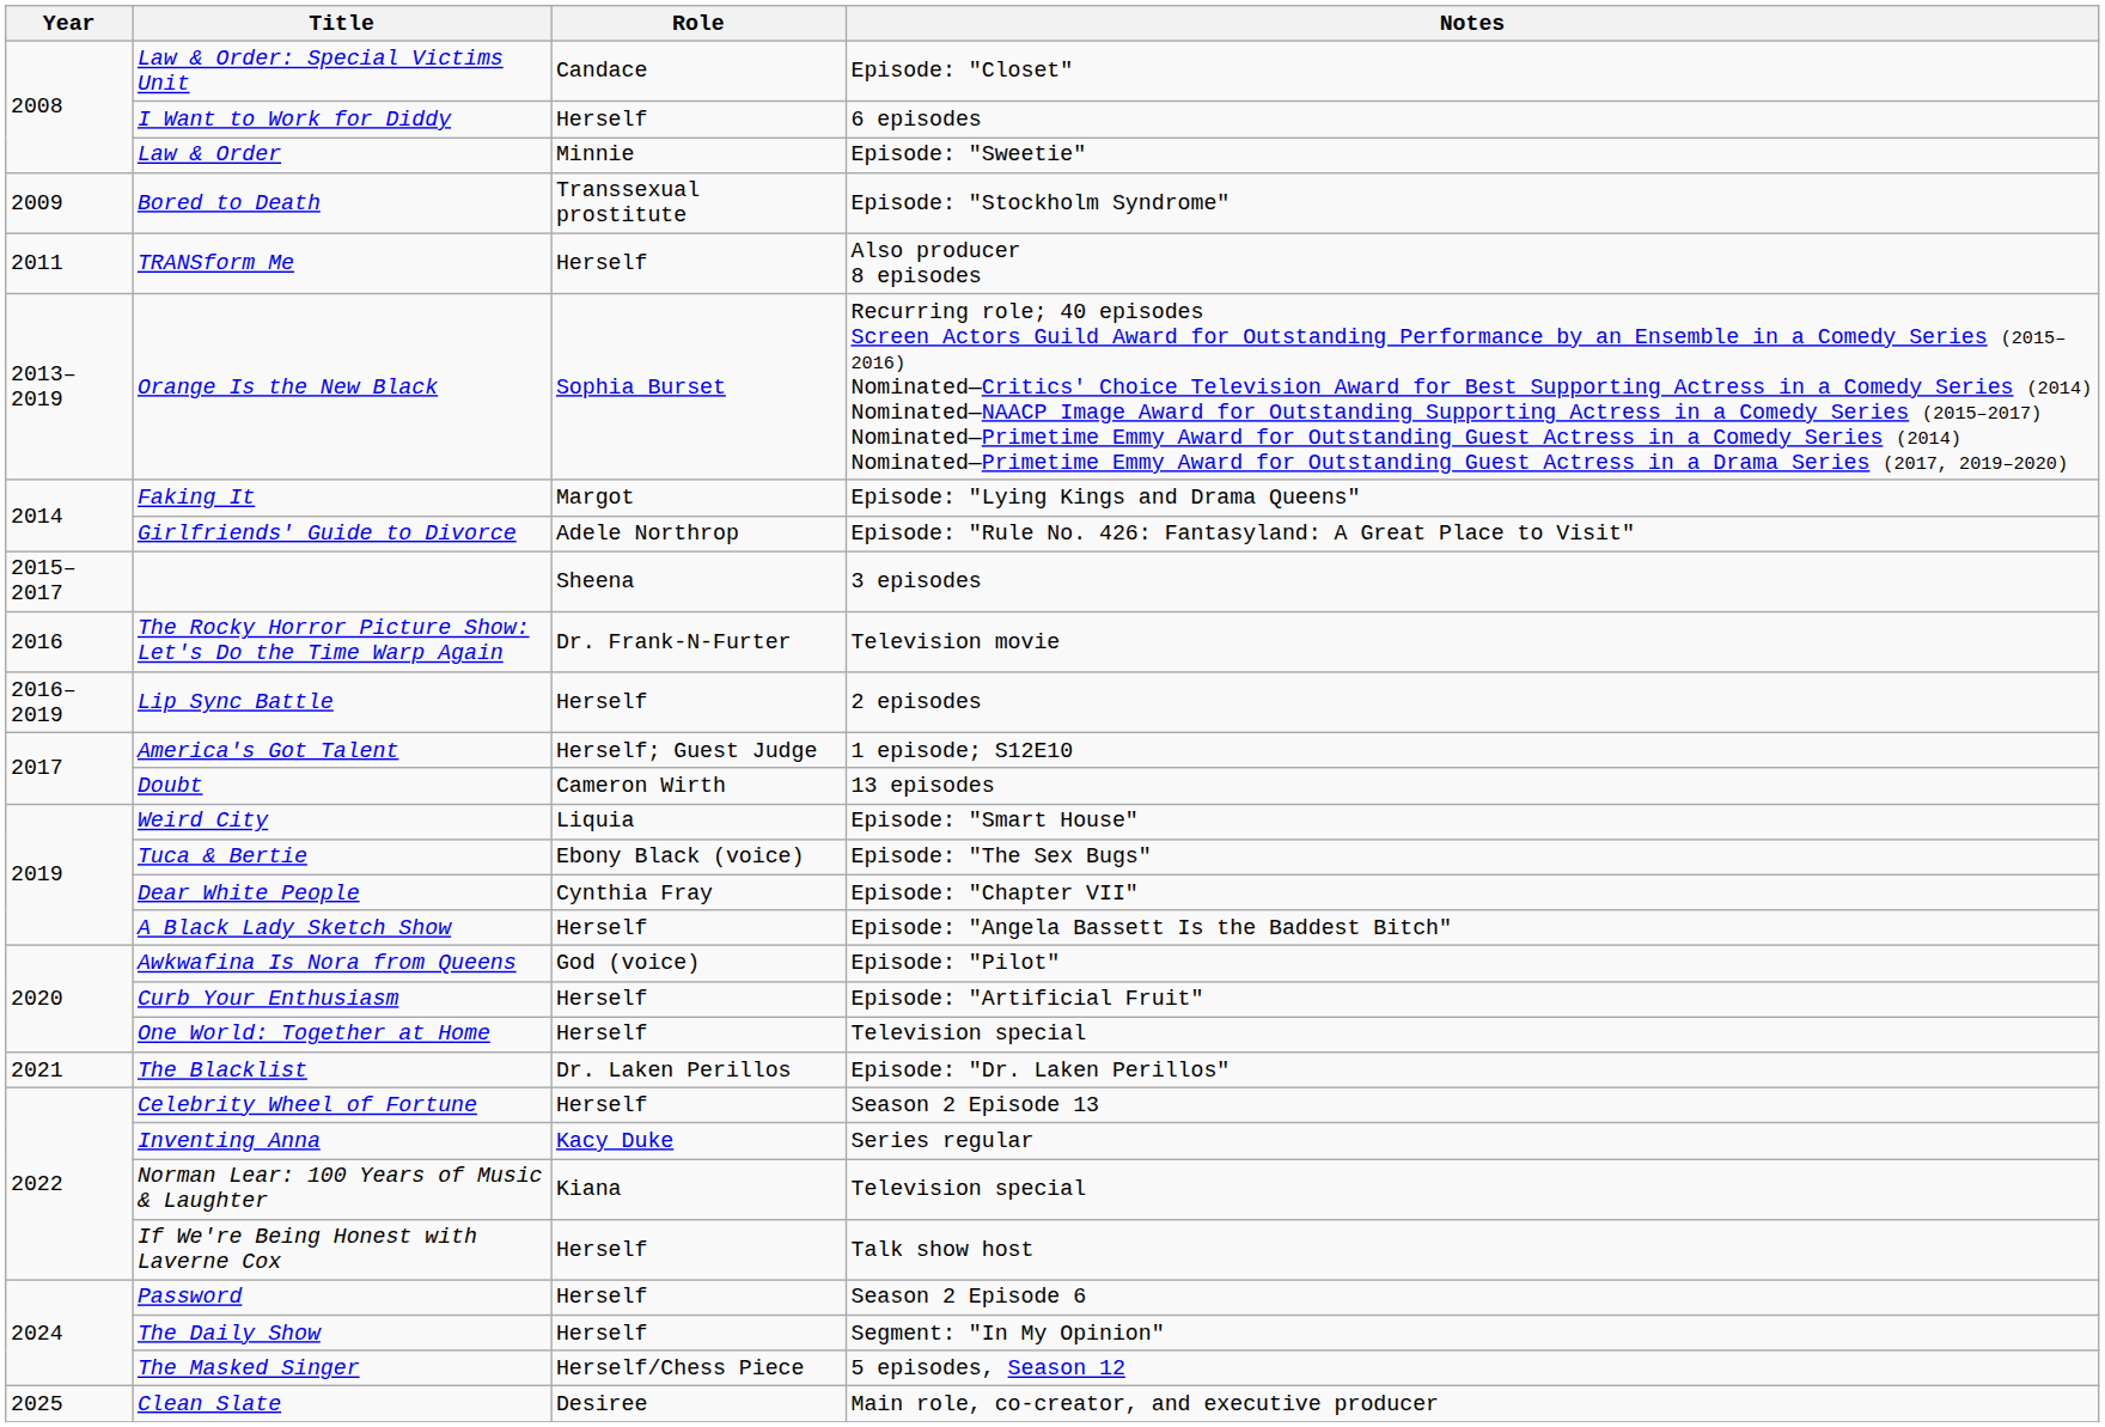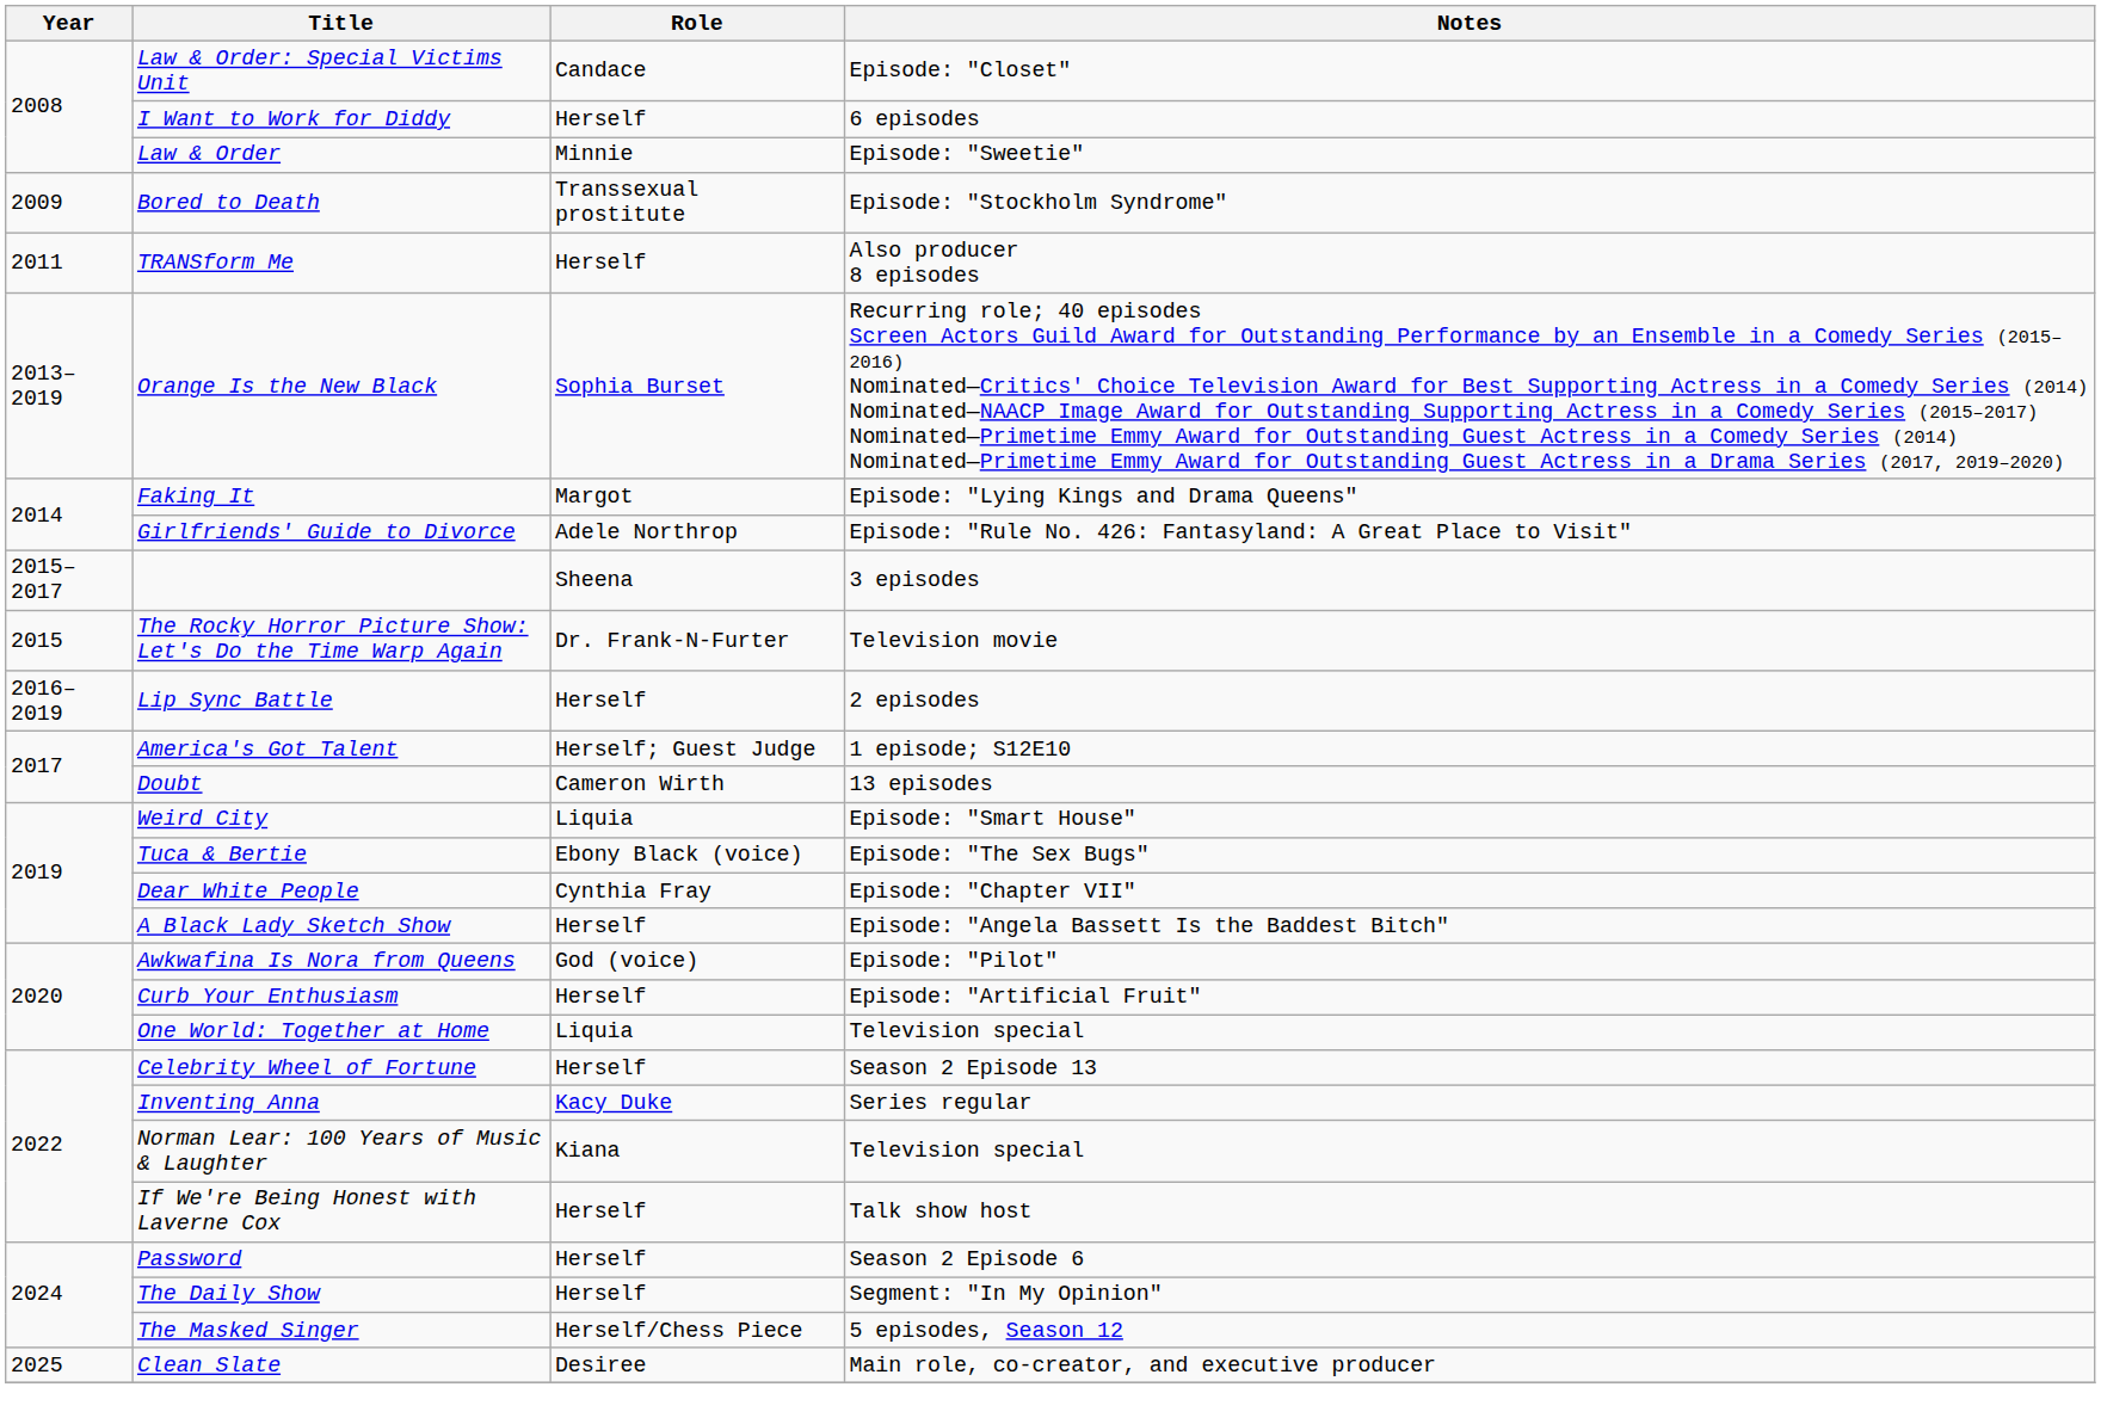The Rocky Horror Picture Show: Let's Do the Time Warp Again | Year: 2016 -> 2015
One World: Together at Home | Role: Herself -> Liquia
- row: 2021 | The Blacklist | Dr. Laken Perillos | Episode: "Dr. Laken Perillos"
